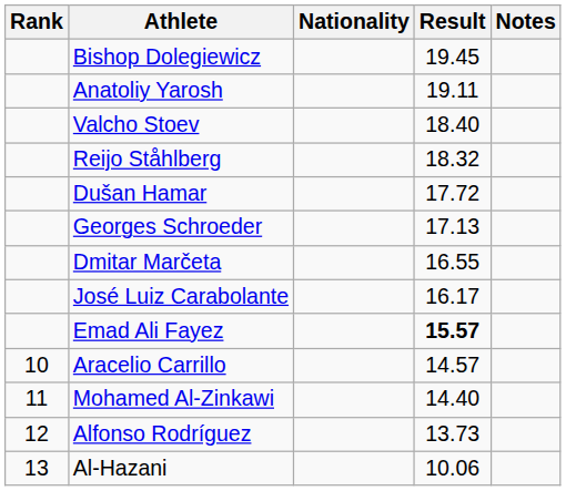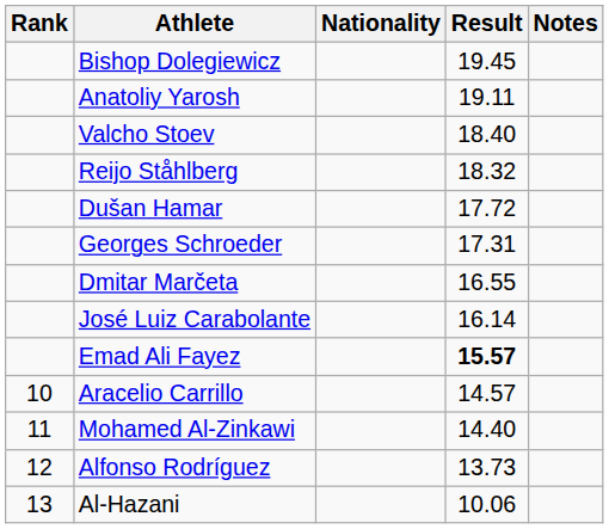Georges Schroeder | Result: 17.13 -> 17.31
José Luiz Carabolante | Result: 16.17 -> 16.14
